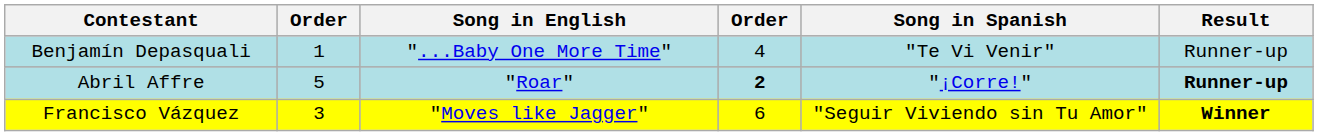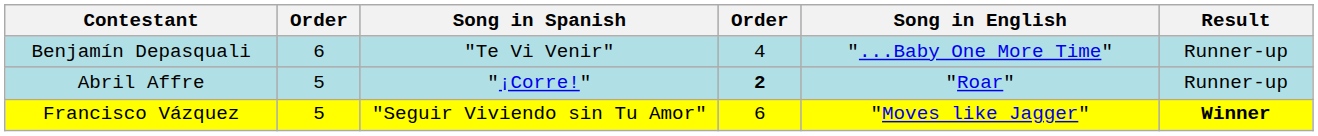columns swapped: Song in Spanish <-> Song in English
Benjamín Depasquali | column 2: 1 -> 6
Abril Affre | Result: bold -> normal
Francisco Vázquez | column 2: 3 -> 5
